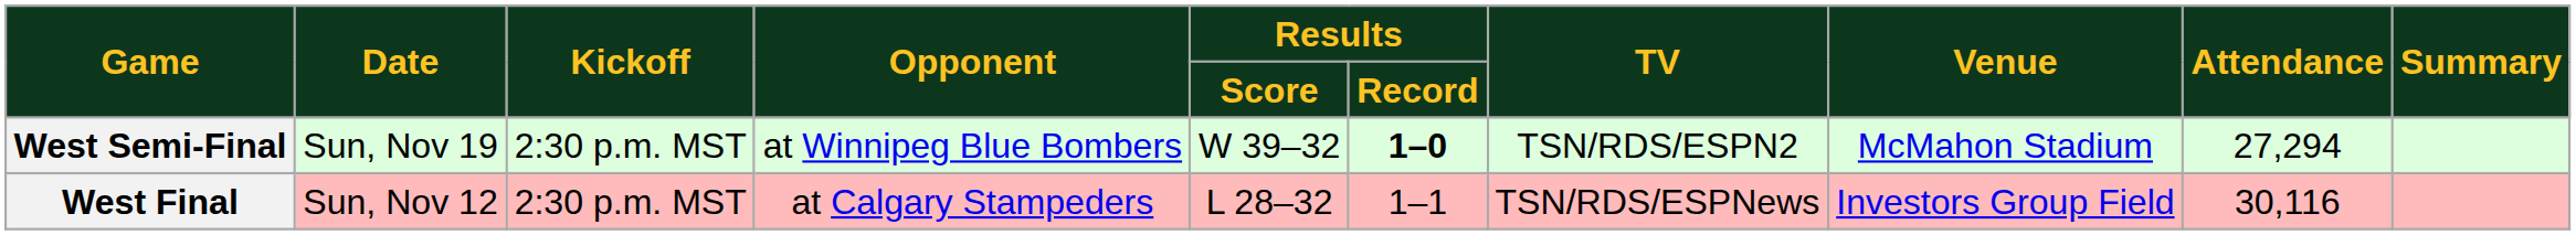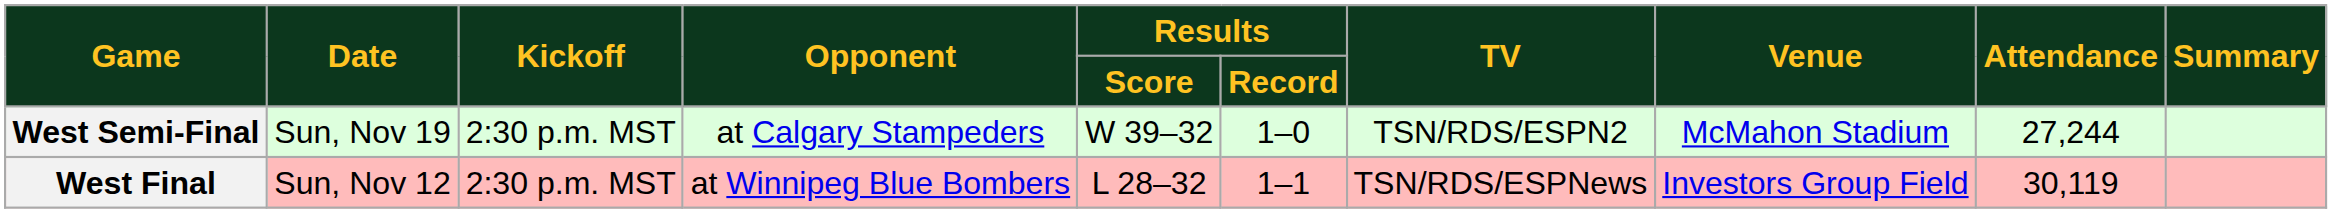West Semi-Final | Opponent: at Winnipeg Blue Bombers -> at Calgary Stampeders
West Semi-Final | Results / Record: bold -> normal
West Semi-Final | Attendance: 27,294 -> 27,244
West Final | Opponent: at Calgary Stampeders -> at Winnipeg Blue Bombers
West Final | Attendance: 30,116 -> 30,119
